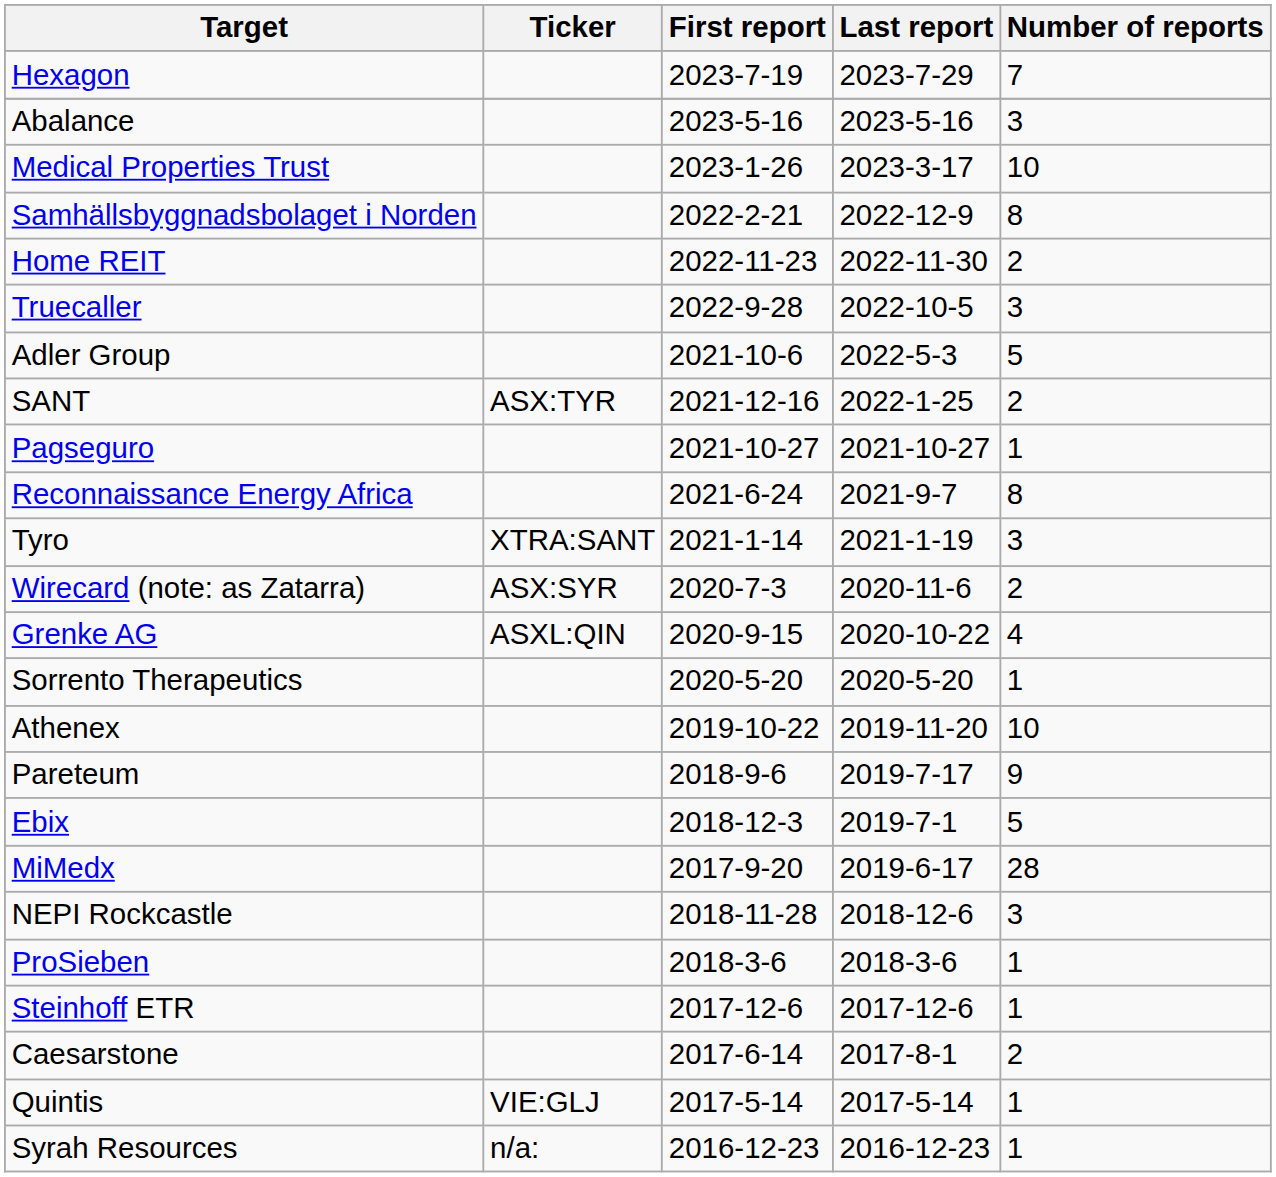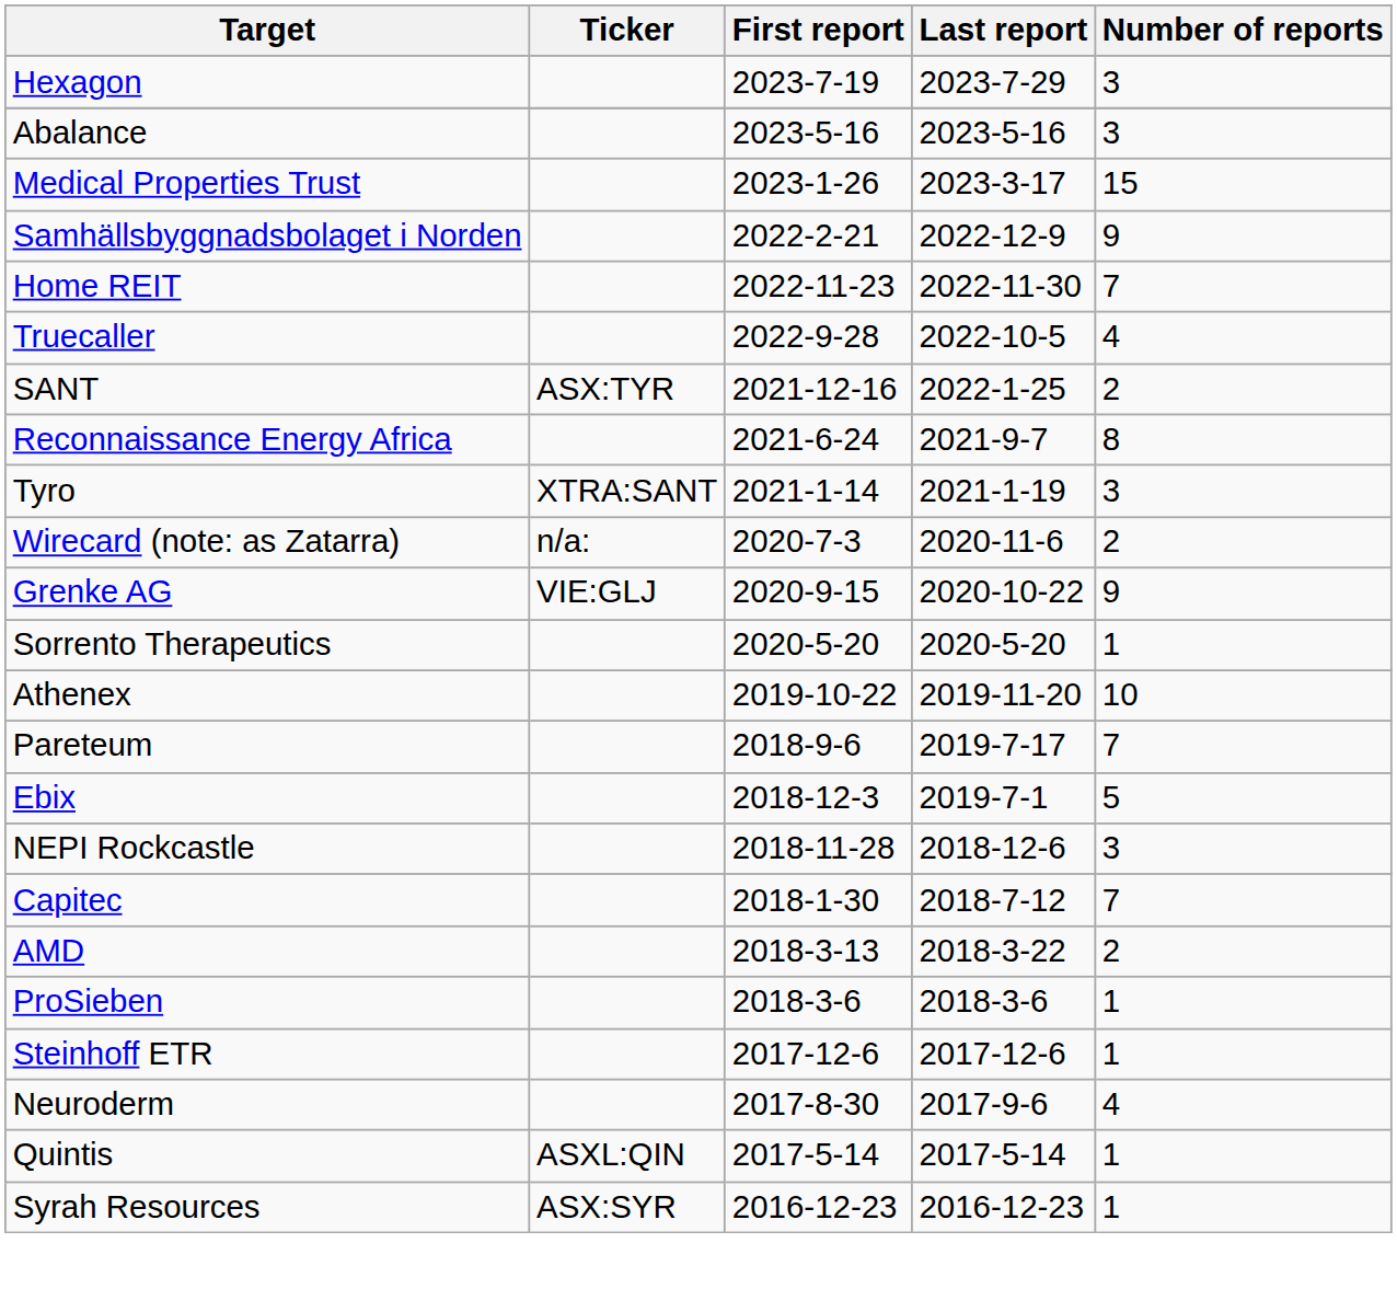Hexagon | Number of reports: 7 -> 3
Medical Properties Trust | Number of reports: 10 -> 15
Samhällsbyggnadsbolaget i Norden | Number of reports: 8 -> 9
Home REIT | Number of reports: 2 -> 7
Truecaller | Number of reports: 3 -> 4
- row: Adler Group | 2021-10-6 | 2022-5-3 | 5
- row: Pagseguro | 2021-10-27 | 2021-10-27 | 1
Wirecard (note: as Zatarra) | Ticker: ASX:SYR -> n/a:
Grenke AG | Ticker: ASXL:QIN -> VIE:GLJ
Grenke AG | Number of reports: 4 -> 9
Pareteum | Number of reports: 9 -> 7
- row: MiMedx | 2017-9-20 | 2019-6-17 | 28
+ row: Capitec | 2018-1-30 | 2018-7-12 | 7
+ row: AMD | 2018-3-13 | 2018-3-22 | 2
+ row: Neuroderm | 2017-8-30 | 2017-9-6 | 4
- row: Caesarstone | 2017-6-14 | 2017-8-1 | 2
Quintis | Ticker: VIE:GLJ -> ASXL:QIN
Syrah Resources | Ticker: n/a: -> ASX:SYR
